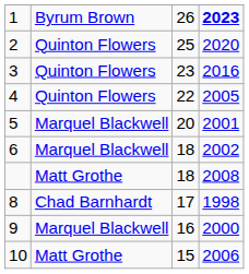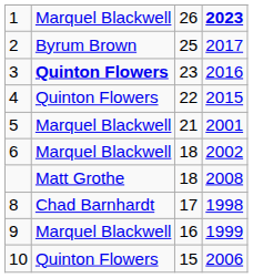1 | column 2: Byrum Brown -> Marquel Blackwell
2 | column 2: Quinton Flowers -> Byrum Brown
2 | column 4: 2020 -> 2017
3 | column 2: normal -> bold
4 | column 4: 2005 -> 2015
5 | column 3: 20 -> 21
9 | column 4: 2000 -> 1999
10 | column 2: Matt Grothe -> Quinton Flowers
